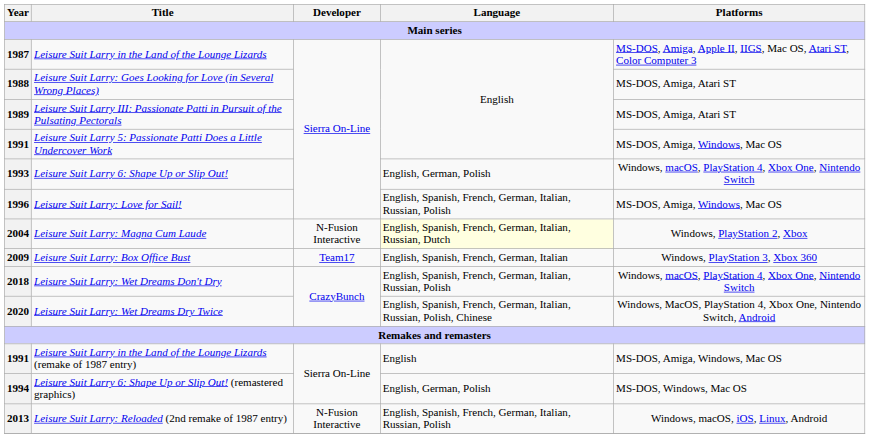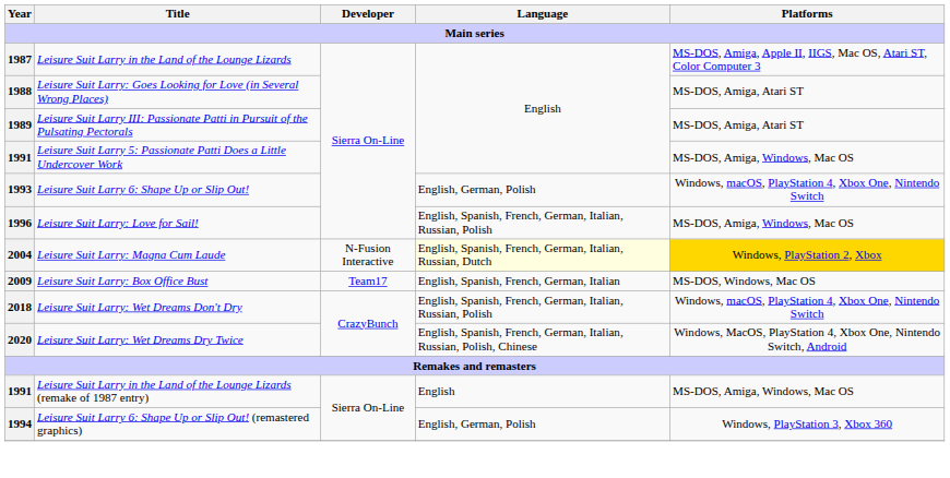2004 | Platforms: no background -> gold background
2009 | Platforms: Windows, PlayStation 3, Xbox 360 -> MS-DOS, Windows, Mac OS
1994 | Platforms: MS-DOS, Windows, Mac OS -> Windows, PlayStation 3, Xbox 360
- row: 2013 | Leisure Suit Larry: Reloaded (2nd remake of 1987 entry) | N-Fusion Interactive | English, Spanish, French, German, Italian, Russian, Polish | Windows, macOS, iOS, Linux, Android
